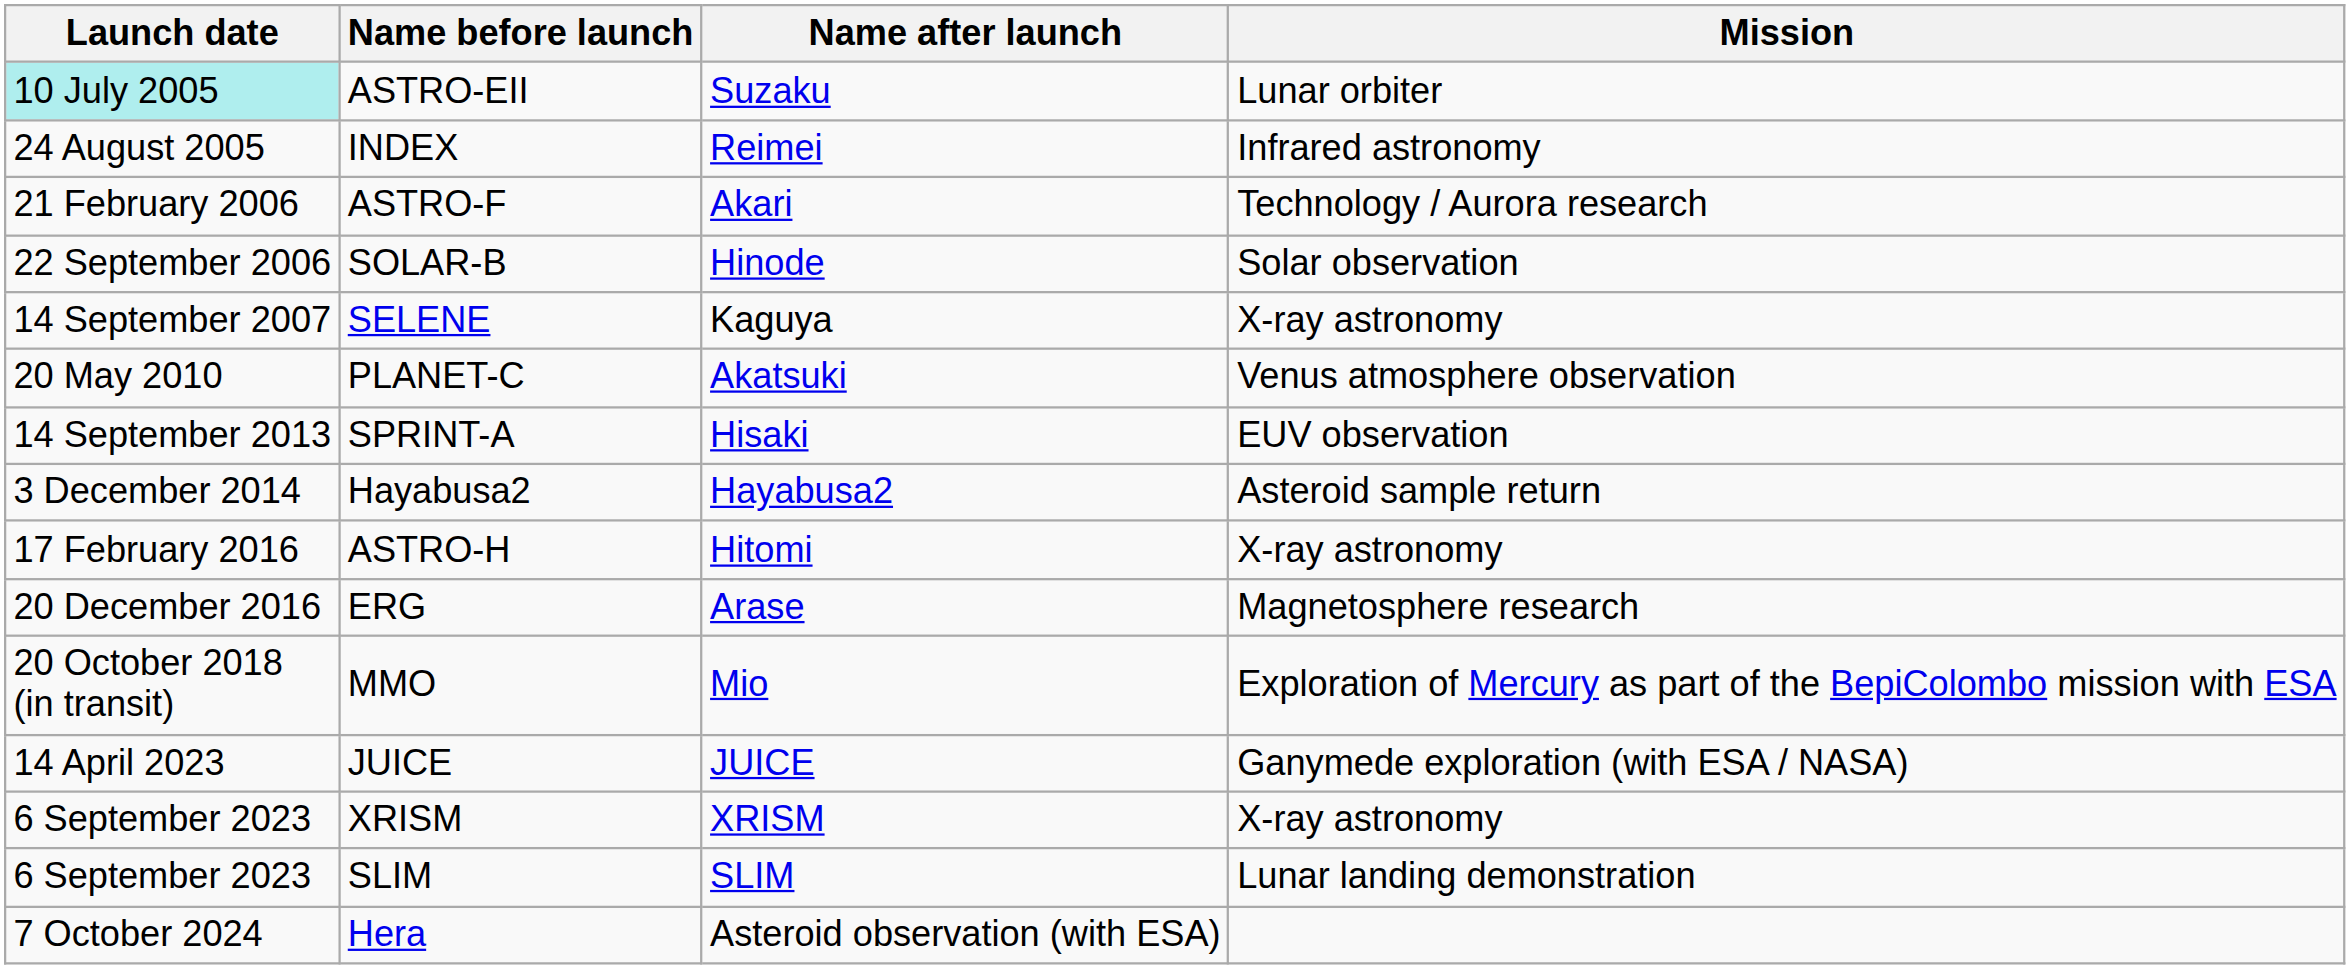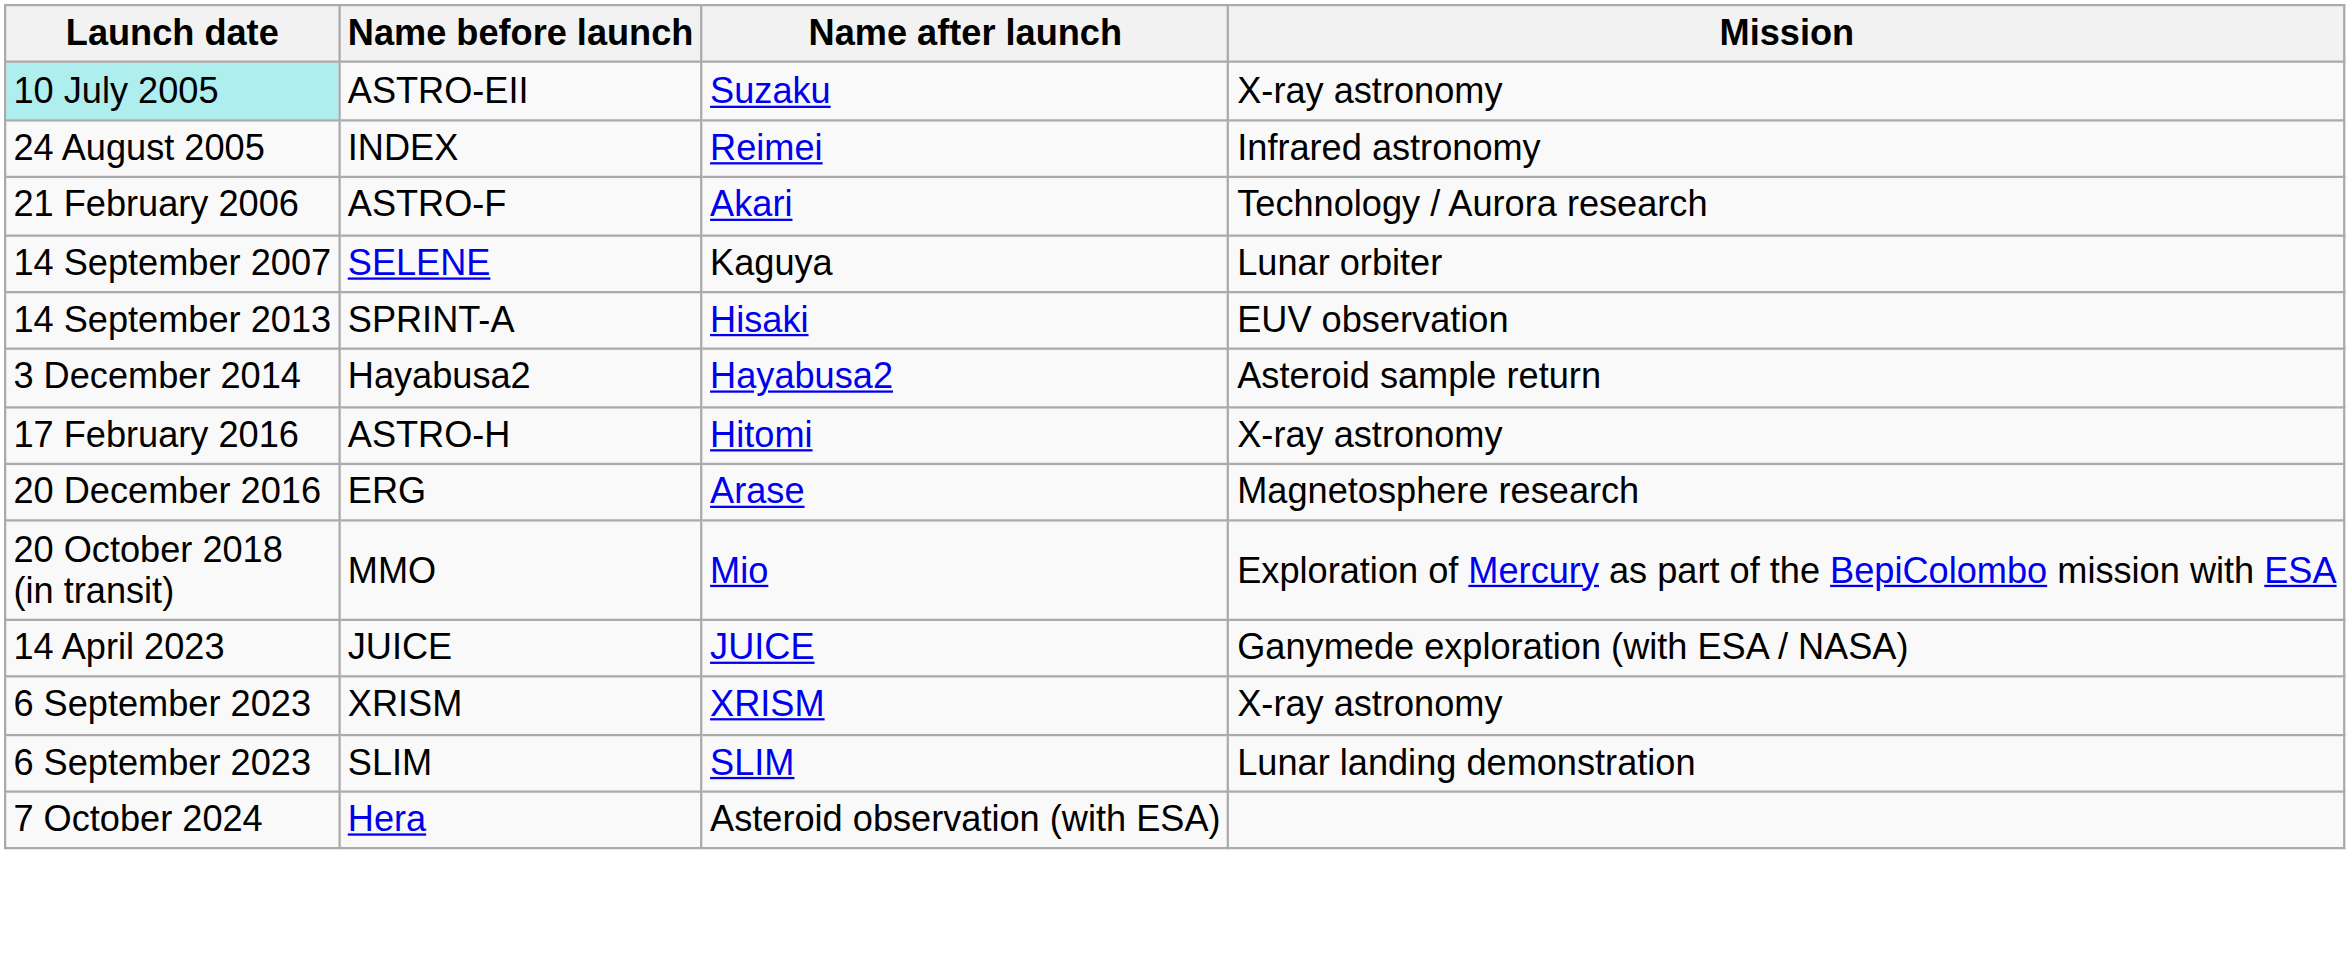ASTRO-EII | Mission: Lunar orbiter -> X-ray astronomy
- row: 22 September 2006 | SOLAR-B | Hinode | Solar observation
SELENE | Mission: X-ray astronomy -> Lunar orbiter
- row: 20 May 2010 | PLANET-C | Akatsuki | Venus atmosphere observation
